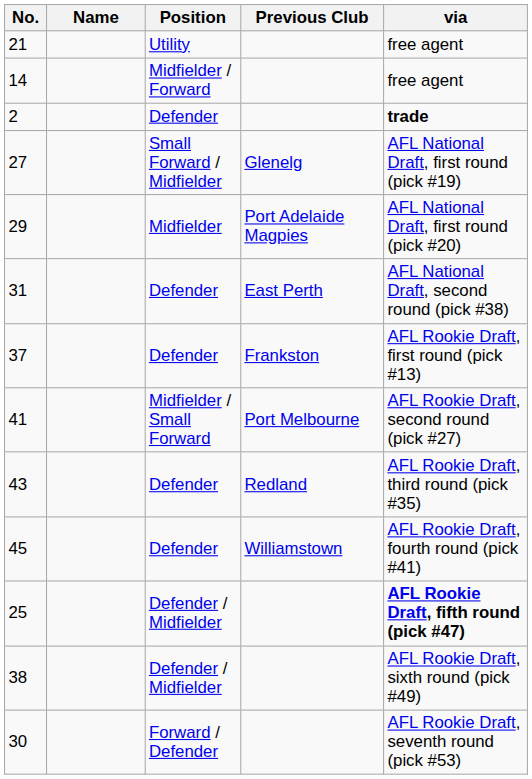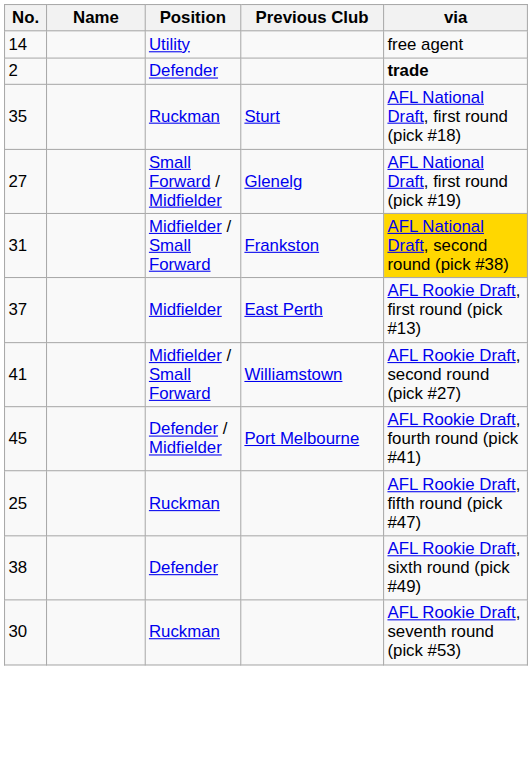- row: 21 | Utility | free agent
14 | Position: Midfielder / Forward -> Utility
+ row: 35 | Ruckman | Sturt | AFL National Draft, first round (pick #18)
- row: 29 | Midfielder | Port Adelaide Magpies | AFL National Draft, first round (pick #20)
31 | Position: Defender -> Midfielder / Small Forward
31 | Previous Club: East Perth -> Frankston
31 | via: no background -> gold background
37 | Position: Defender -> Midfielder
37 | Previous Club: Frankston -> East Perth
41 | Previous Club: Port Melbourne -> Williamstown
- row: 43 | Defender | Redland | AFL Rookie Draft, third round (pick #35)
45 | Position: Defender -> Defender / Midfielder
45 | Previous Club: Williamstown -> Port Melbourne
25 | Position: Defender / Midfielder -> Ruckman
25 | via: bold -> normal
38 | Position: Defender / Midfielder -> Defender
30 | Position: Forward / Defender -> Ruckman
